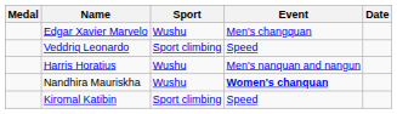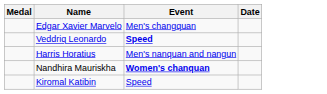- column: Sport | Wushu | Sport climbing | Wushu | Wushu | Sport climbing
Veddriq Leonardo | Event: normal -> bold
